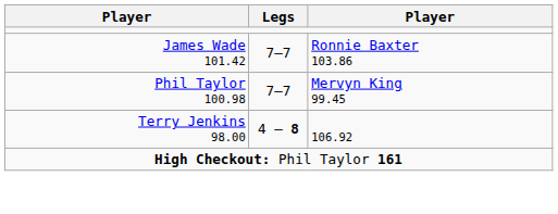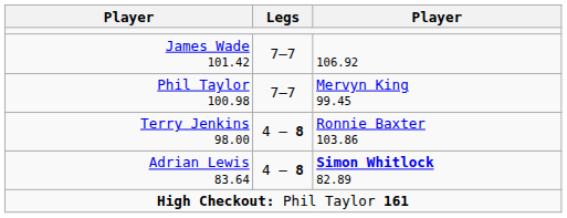James Wade 101.42 | column 3: Ronnie Baxter 103.86 -> 106.92
Terry Jenkins 98.00 | column 3: 106.92 -> Ronnie Baxter 103.86
+ row: Adrian Lewis 83.64 | 4 – 8 | Simon Whitlock 82.89
